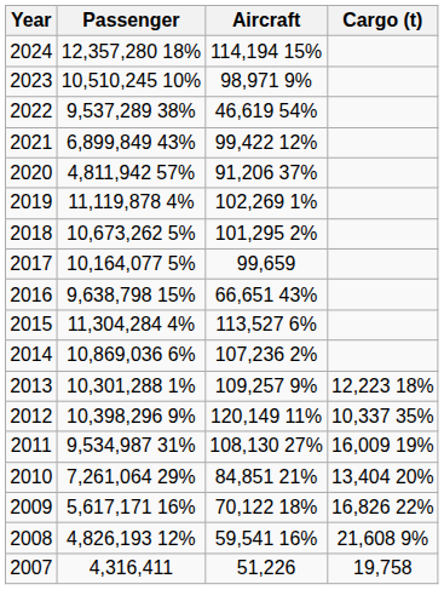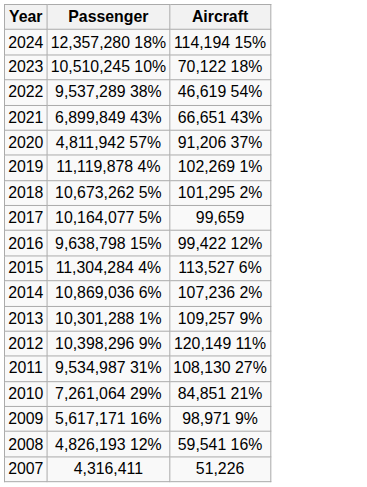- column: Cargo (t) | 12,223 18% | 10,337 35% | 16,009 19% | 13,404 20% | 16,826 22% | 21,608 9% | 19,758
2023 | Aircraft: 98,971 9% -> 70,122 18%
2021 | Aircraft: 99,422 12% -> 66,651 43%
2016 | Aircraft: 66,651 43% -> 99,422 12%
2009 | Aircraft: 70,122 18% -> 98,971 9%
